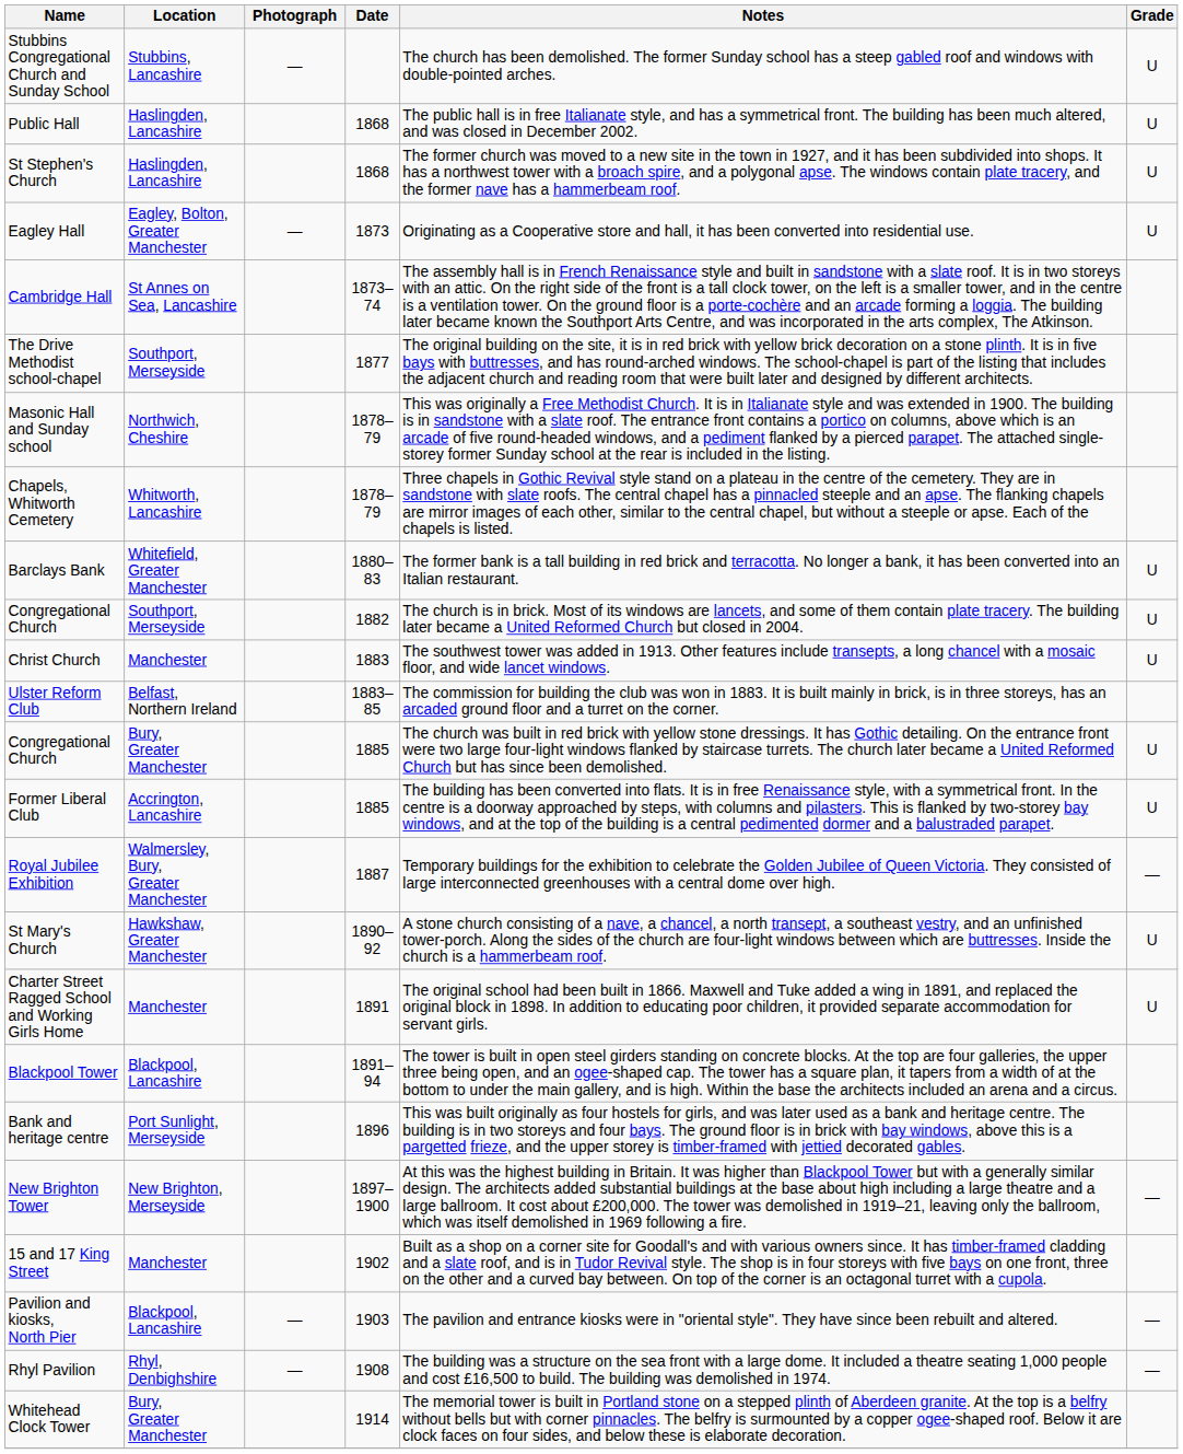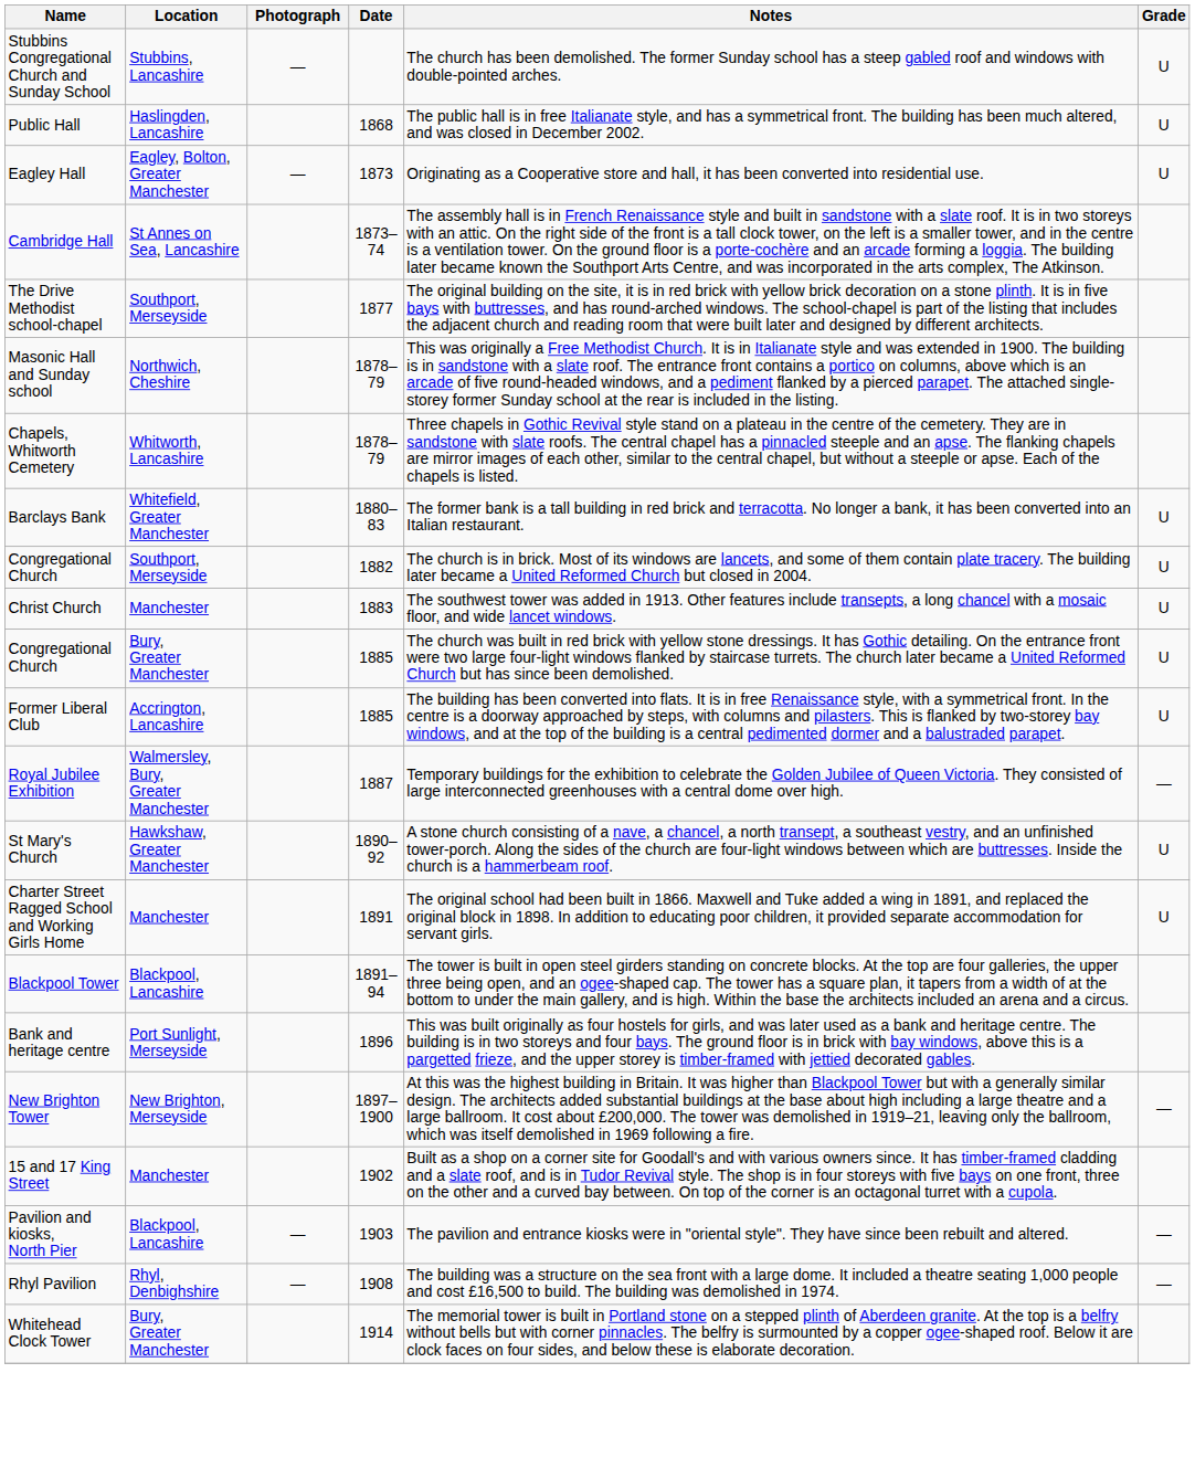- row: St Stephen's Church | Haslingden, Lancashire | 1868 | The former church was moved to a new site in the town in 1927, and it has been subdivided into shops. It has a northwest tower with a broach spire, and a polygonal apse. The windows contain plate tracery, and the former nave has a hammerbeam roof. | U
- row: Ulster Reform Club | Belfast, Northern Ireland | 1883–85 | The commission for building the club was won in 1883. It is built mainly in brick, is in three storeys, has an arcaded ground floor and a turret on the corner.
